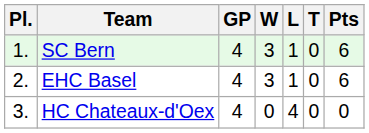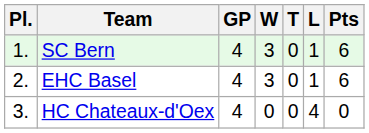columns swapped: T <-> L
